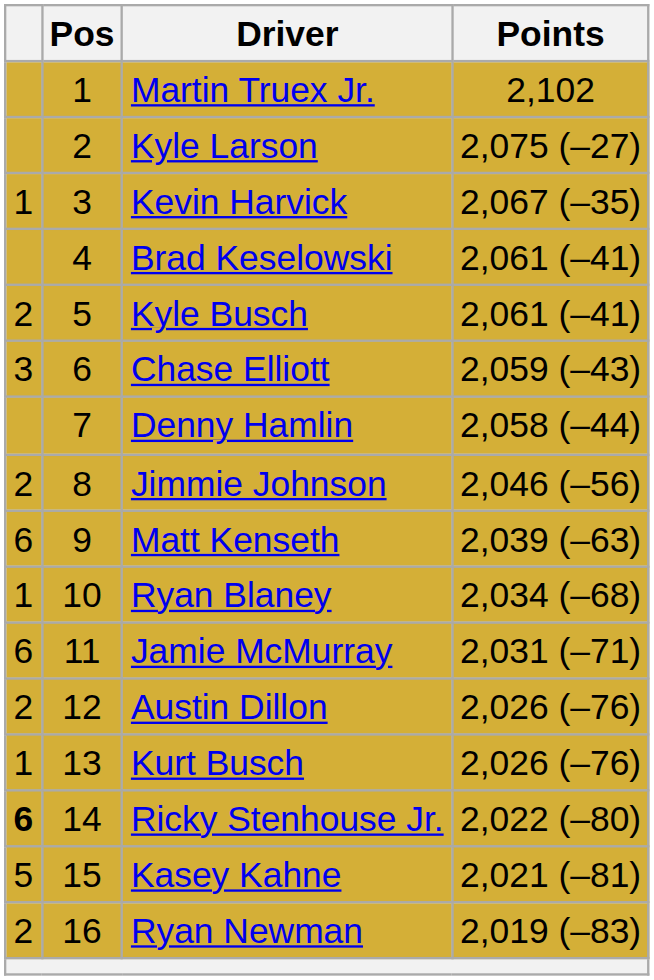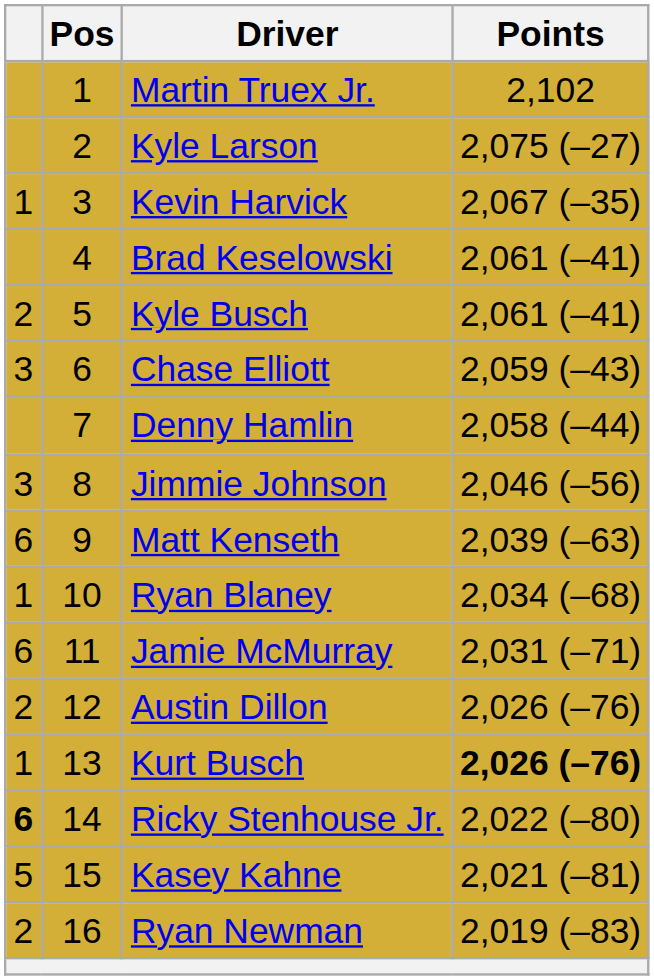Jimmie Johnson | column 1: 2 -> 3
Kurt Busch | Points: normal -> bold
